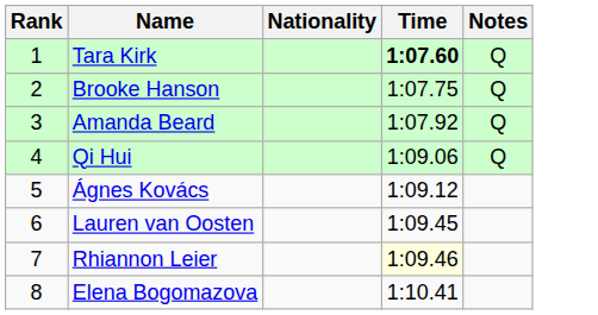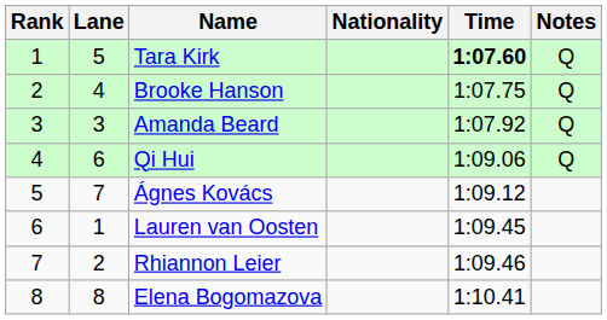+ column: Lane | 5 | 4 | 3 | 6 | 7 | 1 | 2 | 8
Rhiannon Leier | Time: lightyellow background -> no background
